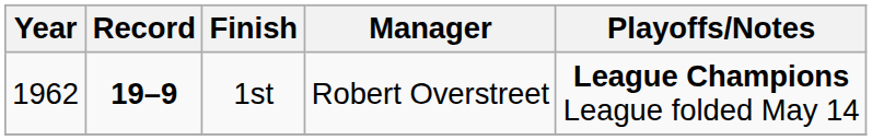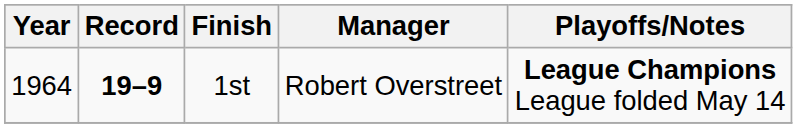1st | Year: 1962 -> 1964
